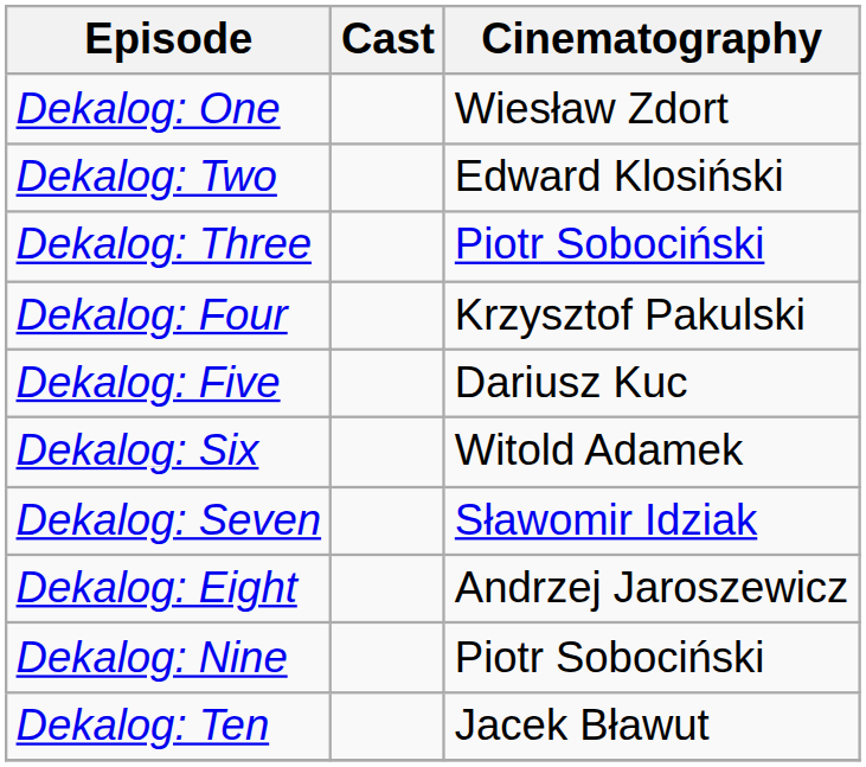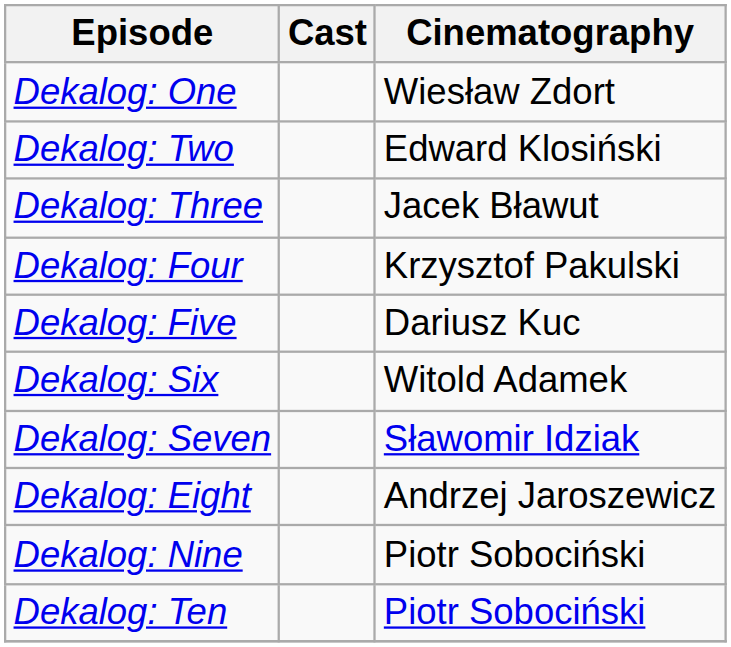Dekalog: Three | Cinematography: Piotr Sobociński -> Jacek Bławut
Dekalog: Ten | Cinematography: Jacek Bławut -> Piotr Sobociński
